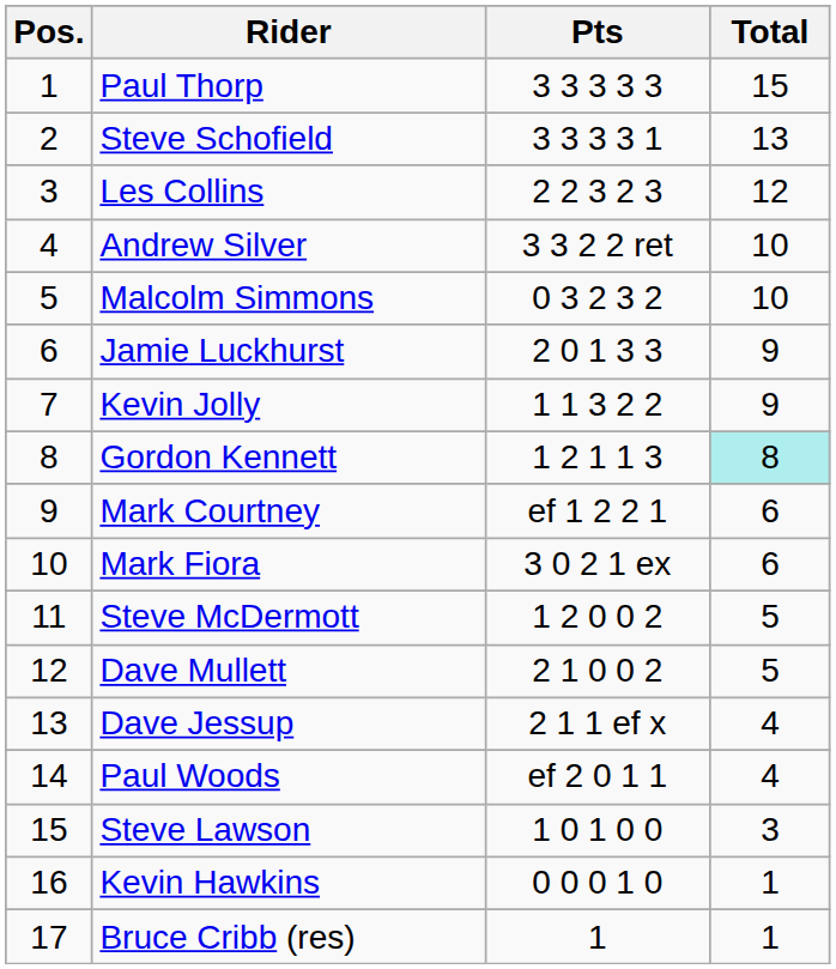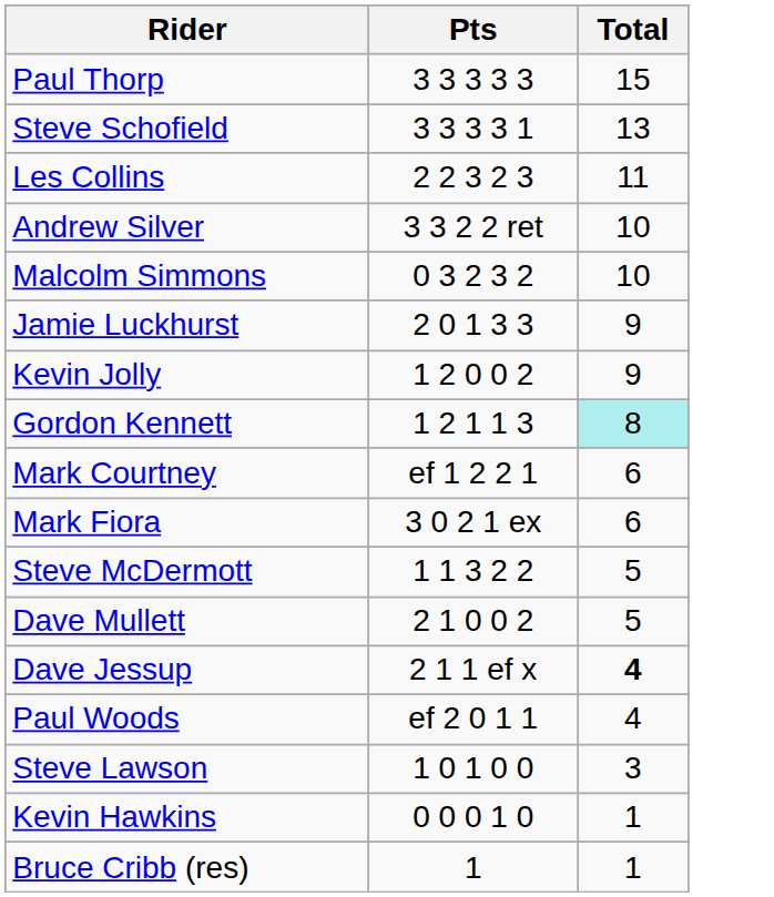- column: Pos. | 1 | 2 | 3 | 4 | 5 | 6 | 7 | 8 | 9 | 10 | 11 | 12 | 13 | 14 | 15 | 16 | 17
Les Collins | Total: 12 -> 11
Kevin Jolly | Pts: 1 1 3 2 2 -> 1 2 0 0 2
Steve McDermott | Pts: 1 2 0 0 2 -> 1 1 3 2 2
Dave Jessup | Total: normal -> bold
